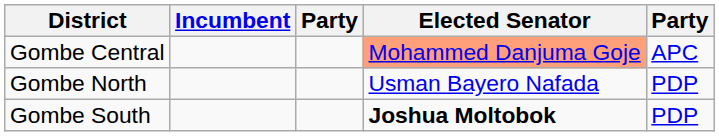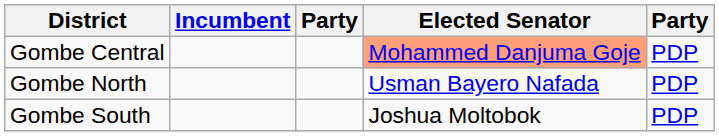Gombe Central | column 5: APC -> PDP
Gombe South | Elected Senator: bold -> normal
